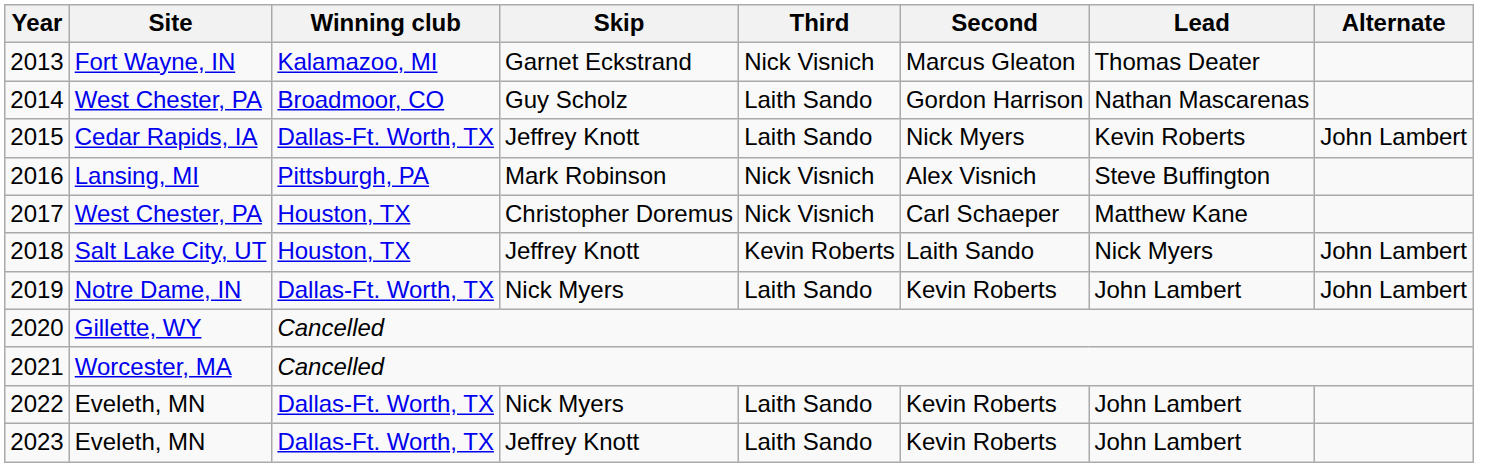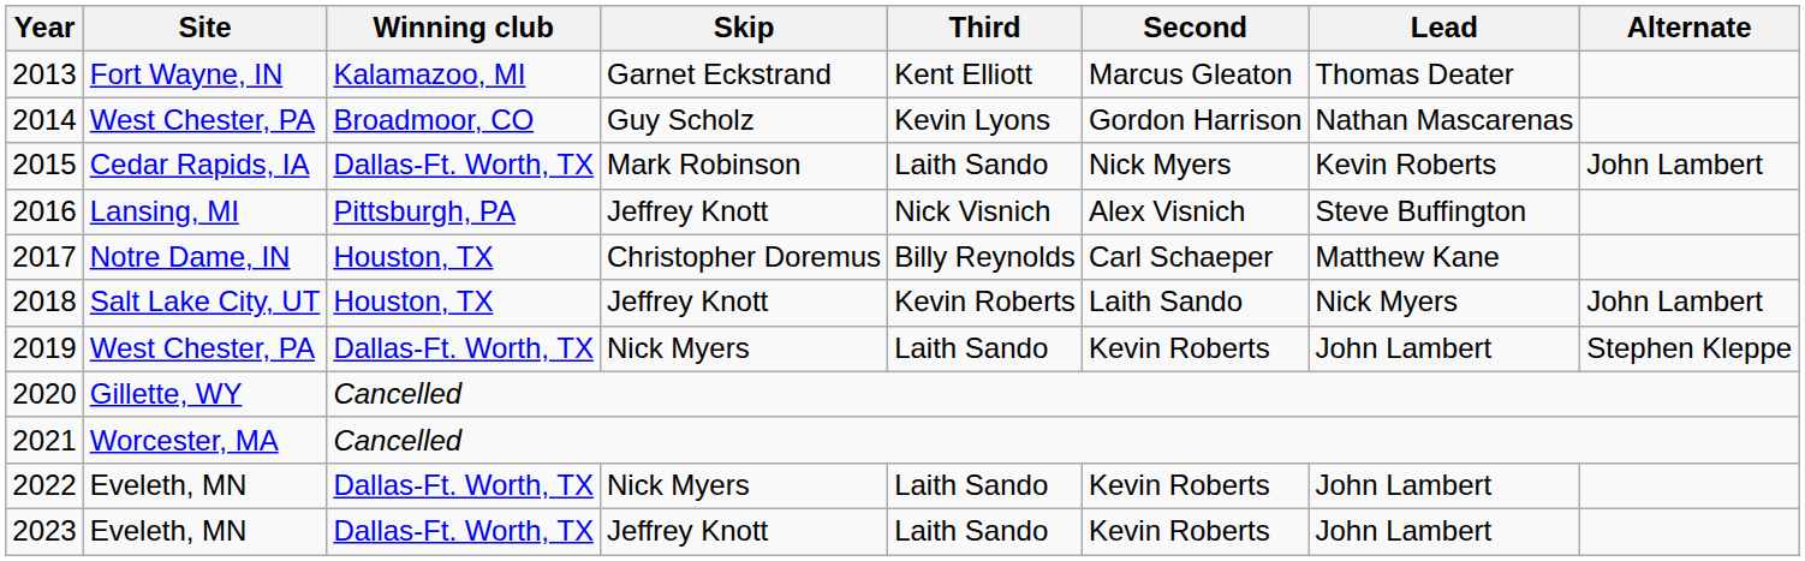2013 | Third: Nick Visnich -> Kent Elliott
2014 | Third: Laith Sando -> Kevin Lyons
2015 | Skip: Jeffrey Knott -> Mark Robinson
2016 | Skip: Mark Robinson -> Jeffrey Knott
2017 | Site: West Chester, PA -> Notre Dame, IN
2017 | Third: Nick Visnich -> Billy Reynolds
2019 | Site: Notre Dame, IN -> West Chester, PA
2019 | Alternate: John Lambert -> Stephen Kleppe
